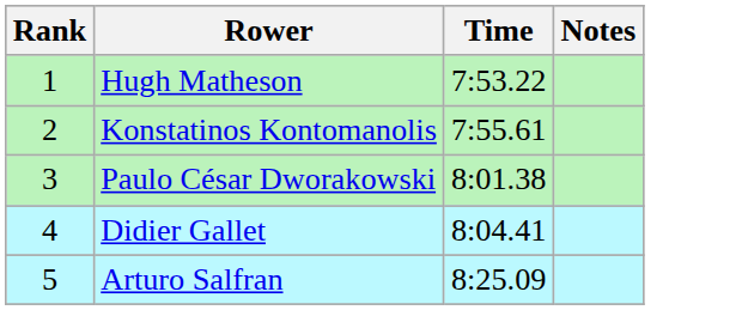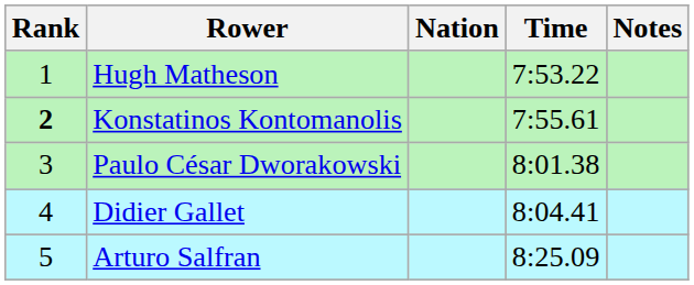+ column: Nation
Konstatinos Kontomanolis | Rank: normal -> bold
